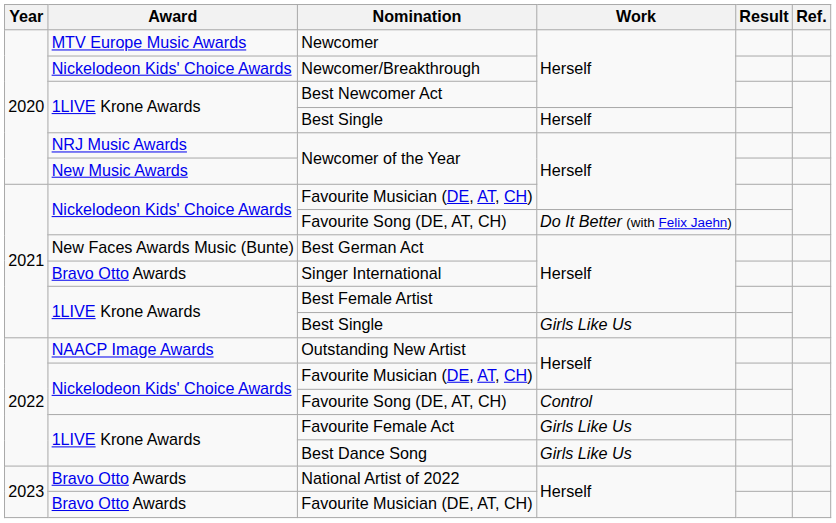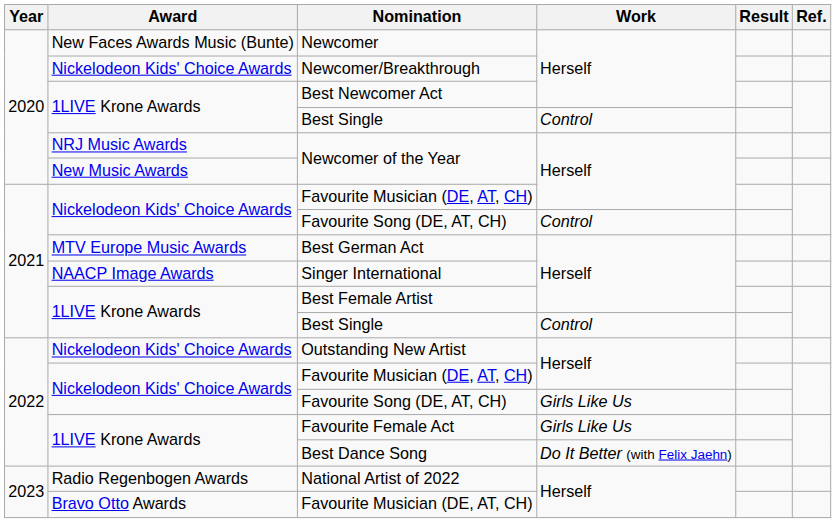Newcomer | Award: MTV Europe Music Awards -> New Faces Awards Music (Bunte)
2020 / Best Single | Work: Herself -> Control
2021 / Favourite Song (DE, AT, CH) | Work: Do It Better (with Felix Jaehn) -> Control
Best German Act | Award: New Faces Awards Music (Bunte) -> MTV Europe Music Awards
Singer International | Award: Bravo Otto Awards -> NAACP Image Awards
2021 / Best Single | Work: Girls Like Us -> Control
Outstanding New Artist | Award: NAACP Image Awards -> Nickelodeon Kids' Choice Awards
2022 / Favourite Song (DE, AT, CH) | Work: Control -> Girls Like Us
Best Dance Song | Work: Girls Like Us -> Do It Better (with Felix Jaehn)
National Artist of 2022 | Award: Bravo Otto Awards -> Radio Regenbogen Awards
